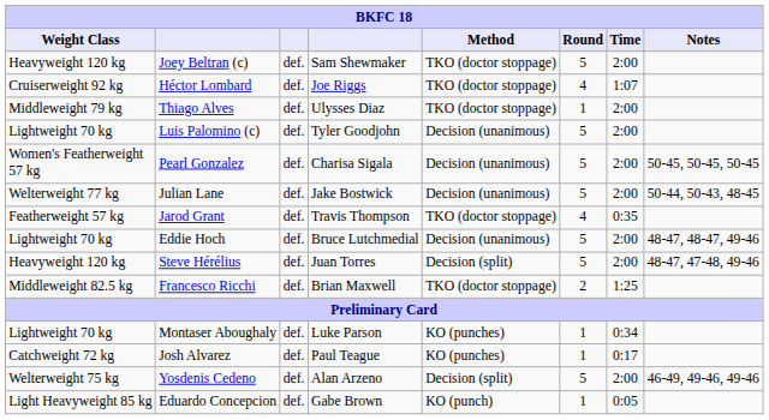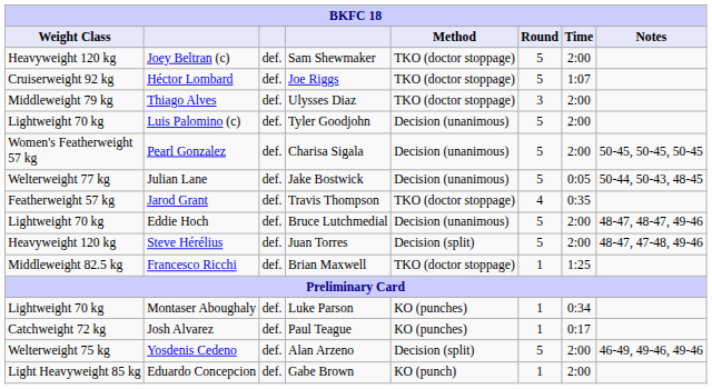Héctor Lombard | Round: 4 -> 5
Thiago Alves | Round: 1 -> 3
Julian Lane | Time: 2:00 -> 0:05
Francesco Ricchi | Round: 2 -> 1
Eduardo Concepcion | Time: 0:05 -> 2:00
